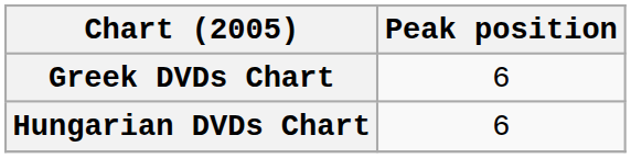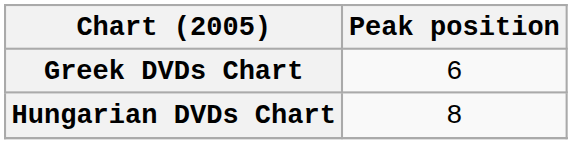Hungarian DVDs Chart | Peak position: 6 -> 8
